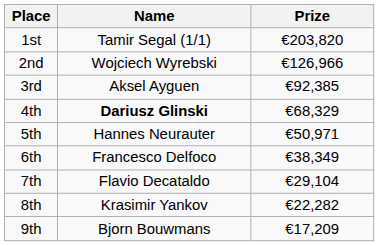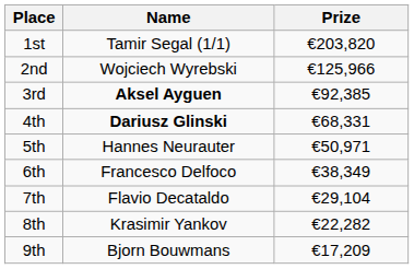2nd | Prize: €126,966 -> €125,966
3rd | Name: normal -> bold
4th | Prize: €68,329 -> €68,331
